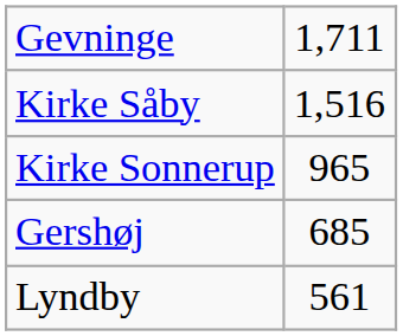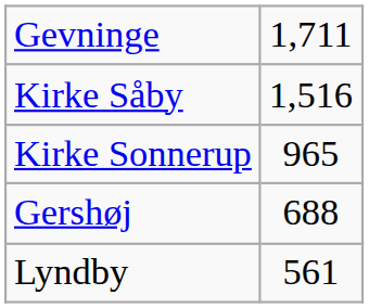Gershøj | column 2: 685 -> 688
